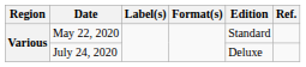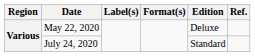May 22, 2020 | Edition: Standard -> Deluxe
July 24, 2020 | Edition: Deluxe -> Standard
